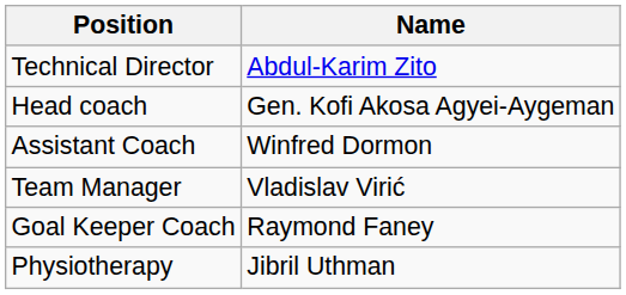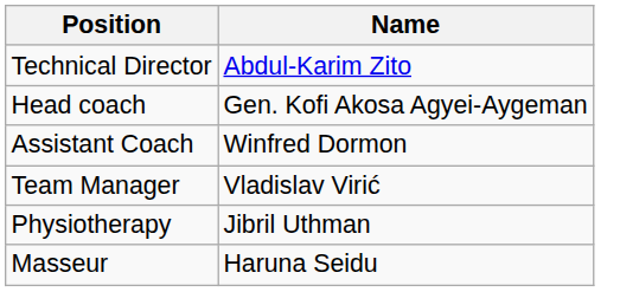- row: Goal Keeper Coach | Raymond Faney
+ row: Masseur | Haruna Seidu
